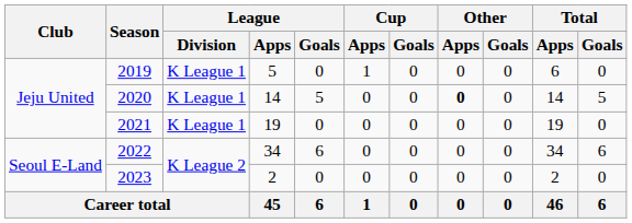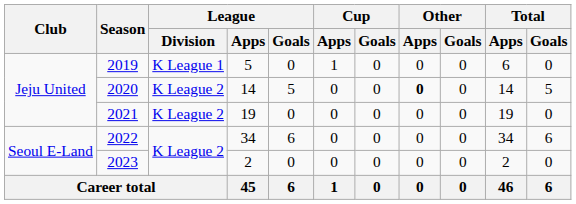2020 | League / Division: K League 1 -> K League 2
2021 | League / Division: K League 1 -> K League 2
